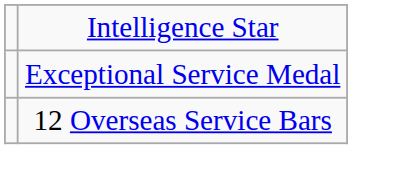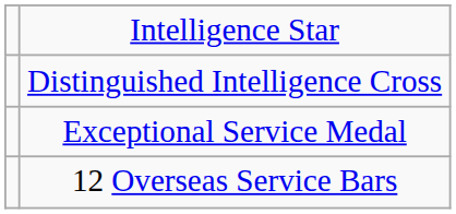+ row: Distinguished Intelligence Cross
